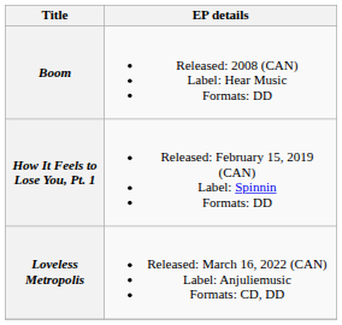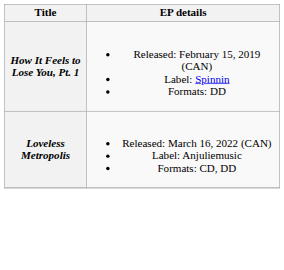- row: Boom | Released: 2008 (CAN) Label: Hear Music Formats: DD
